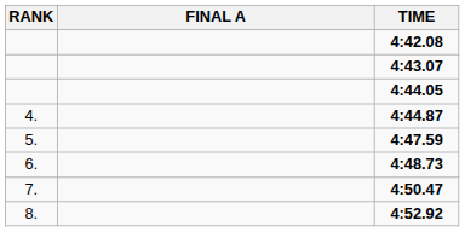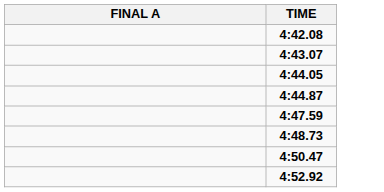- column: RANK | 4. | 5. | 6. | 7. | 8.
